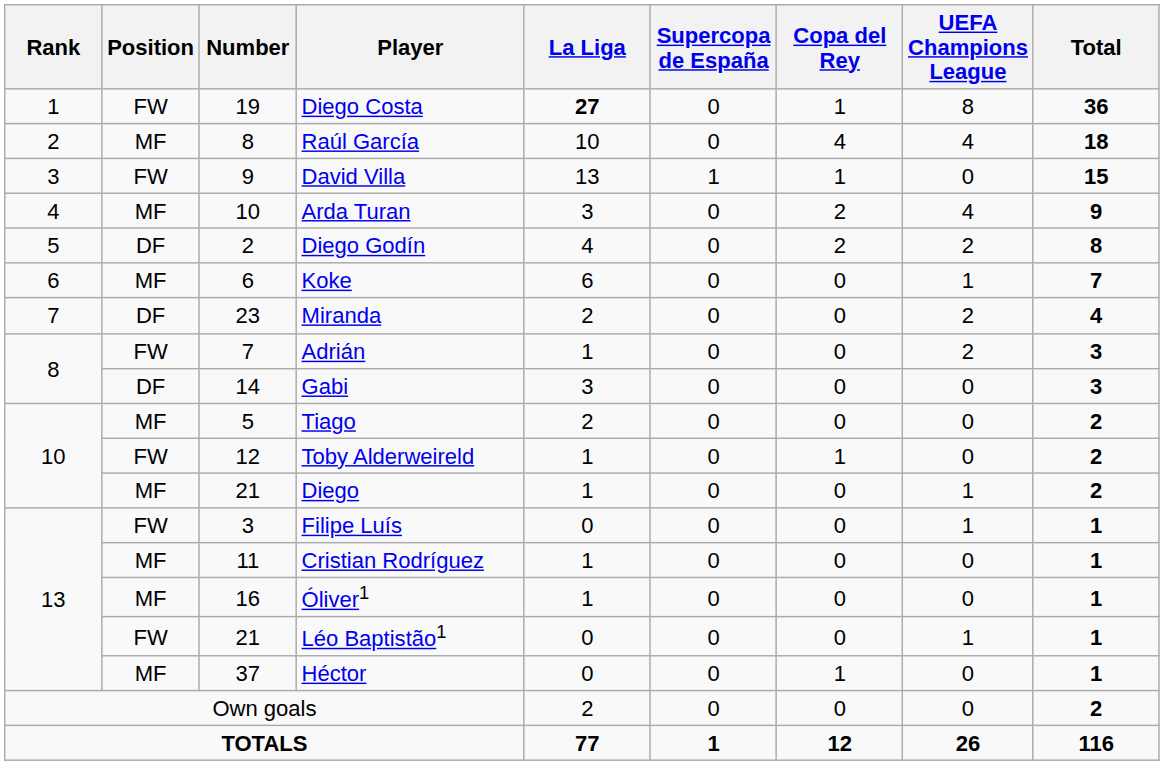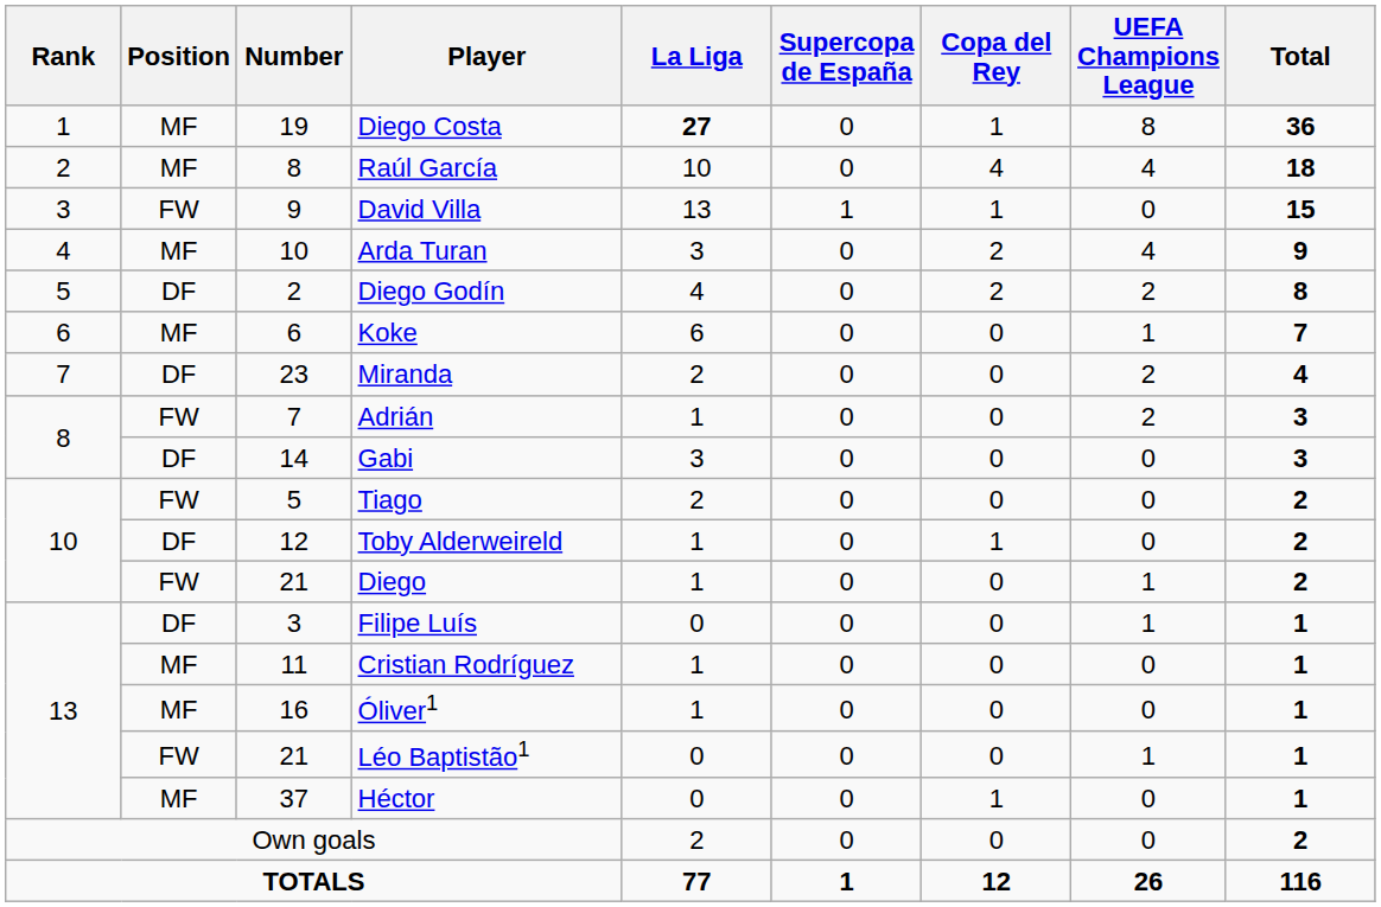Diego Costa | Position: FW -> MF
Tiago | Position: MF -> FW
Toby Alderweireld | Position: FW -> DF
Diego | Position: MF -> FW
Filipe Luís | Position: FW -> DF
